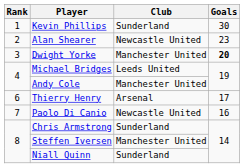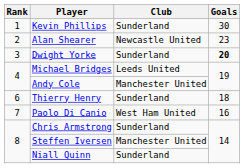Dwight Yorke | Club: Manchester United -> Sunderland
Thierry Henry | Club: Arsenal -> Sunderland
Thierry Henry | Goals: 17 -> 18
Paolo Di Canio | Club: Newcastle United -> West Ham United
